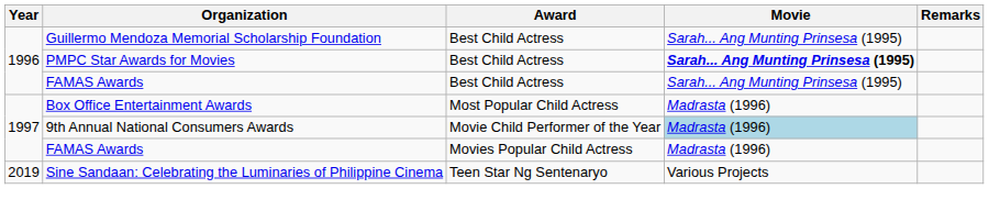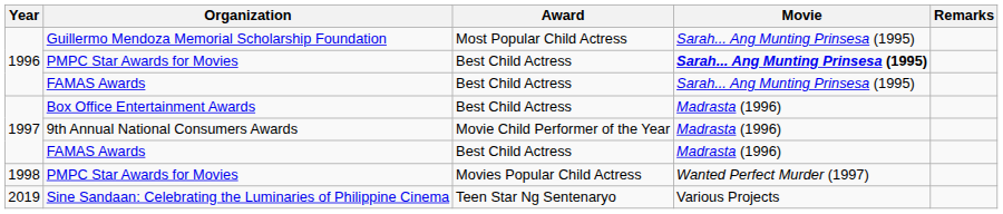Guillermo Mendoza Memorial Scholarship Foundation | Award: Best Child Actress -> Most Popular Child Actress
Box Office Entertainment Awards | Award: Most Popular Child Actress -> Best Child Actress
9th Annual National Consumers Awards | Movie: lightblue background -> no background
1997 / FAMAS Awards | Award: Movies Popular Child Actress -> Best Child Actress
+ row: 1998 | PMPC Star Awards for Movies | Movies Popular Child Actress | Wanted Perfect Murder (1997)
